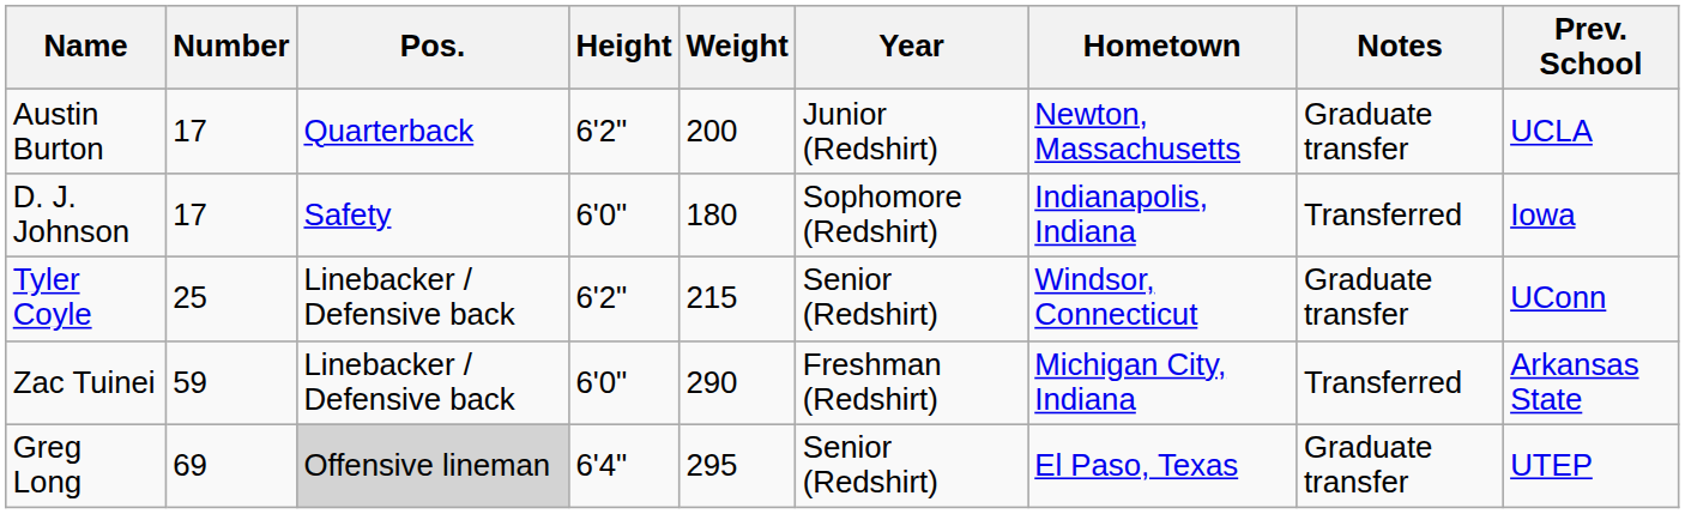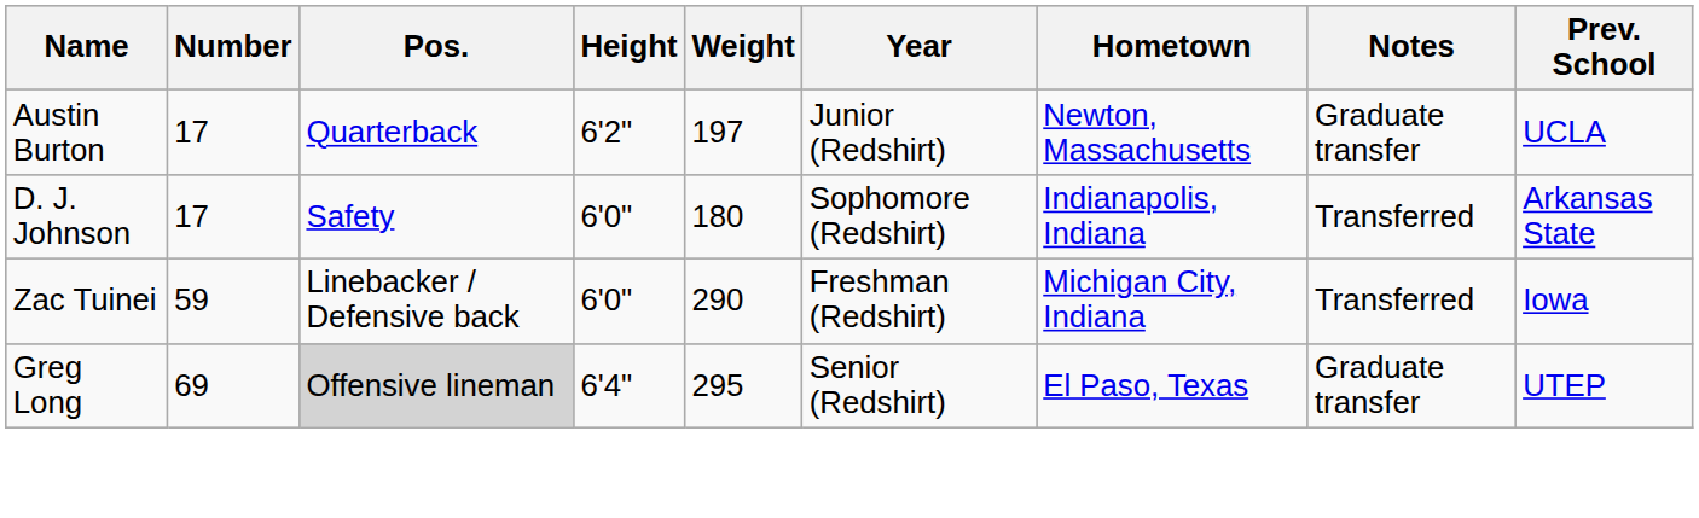Austin Burton | Weight: 200 -> 197
D. J. Johnson | Prev. School: Iowa -> Arkansas State
- row: Tyler Coyle | 25 | Linebacker / Defensive back | 6'2" | 215 | Senior (Redshirt) | Windsor, Connecticut | Graduate transfer | UConn
Zac Tuinei | Prev. School: Arkansas State -> Iowa
